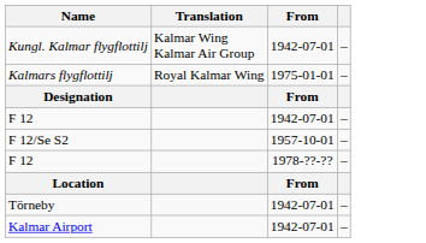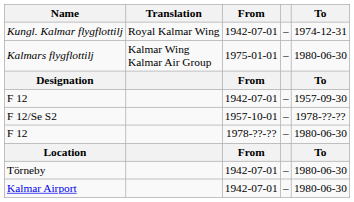+ column: To | 1974-12-31 | 1980-06-30 | To | 1957-09-30 | 1978-??-?? | 1980-06-30 | To | 1980-06-30 | 1980-06-30
Kungl. Kalmar flygflottilj | Translation: Kalmar Wing Kalmar Air Group -> Royal Kalmar Wing
Kalmars flygflottilj | Translation: Royal Kalmar Wing -> Kalmar Wing Kalmar Air Group
